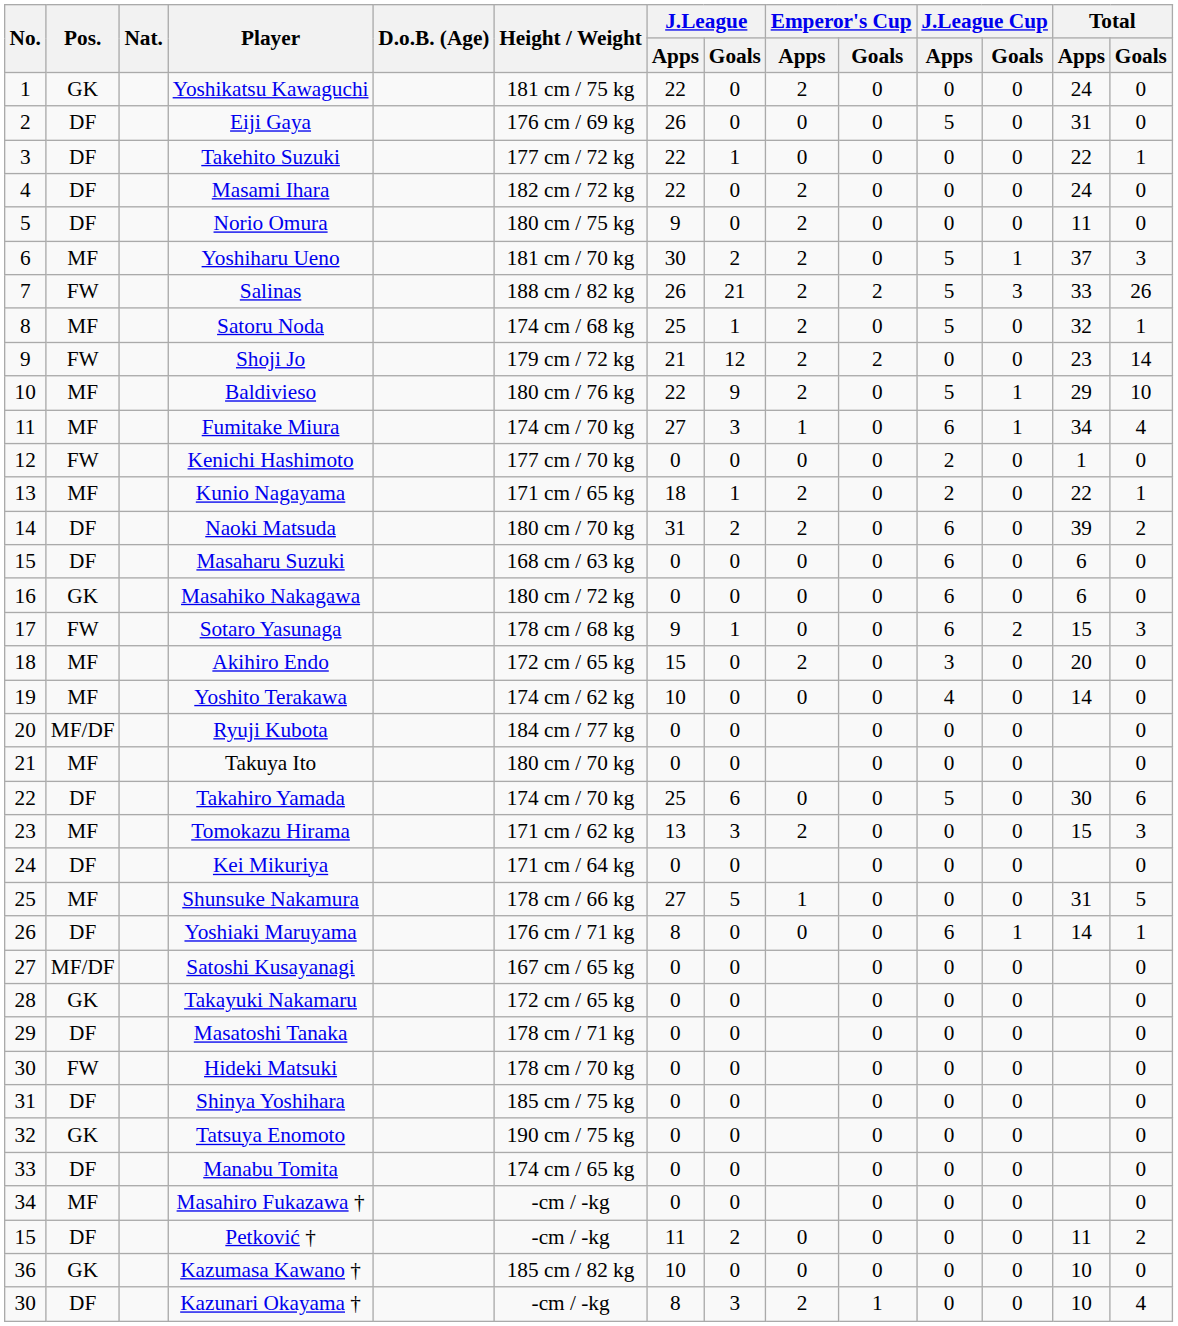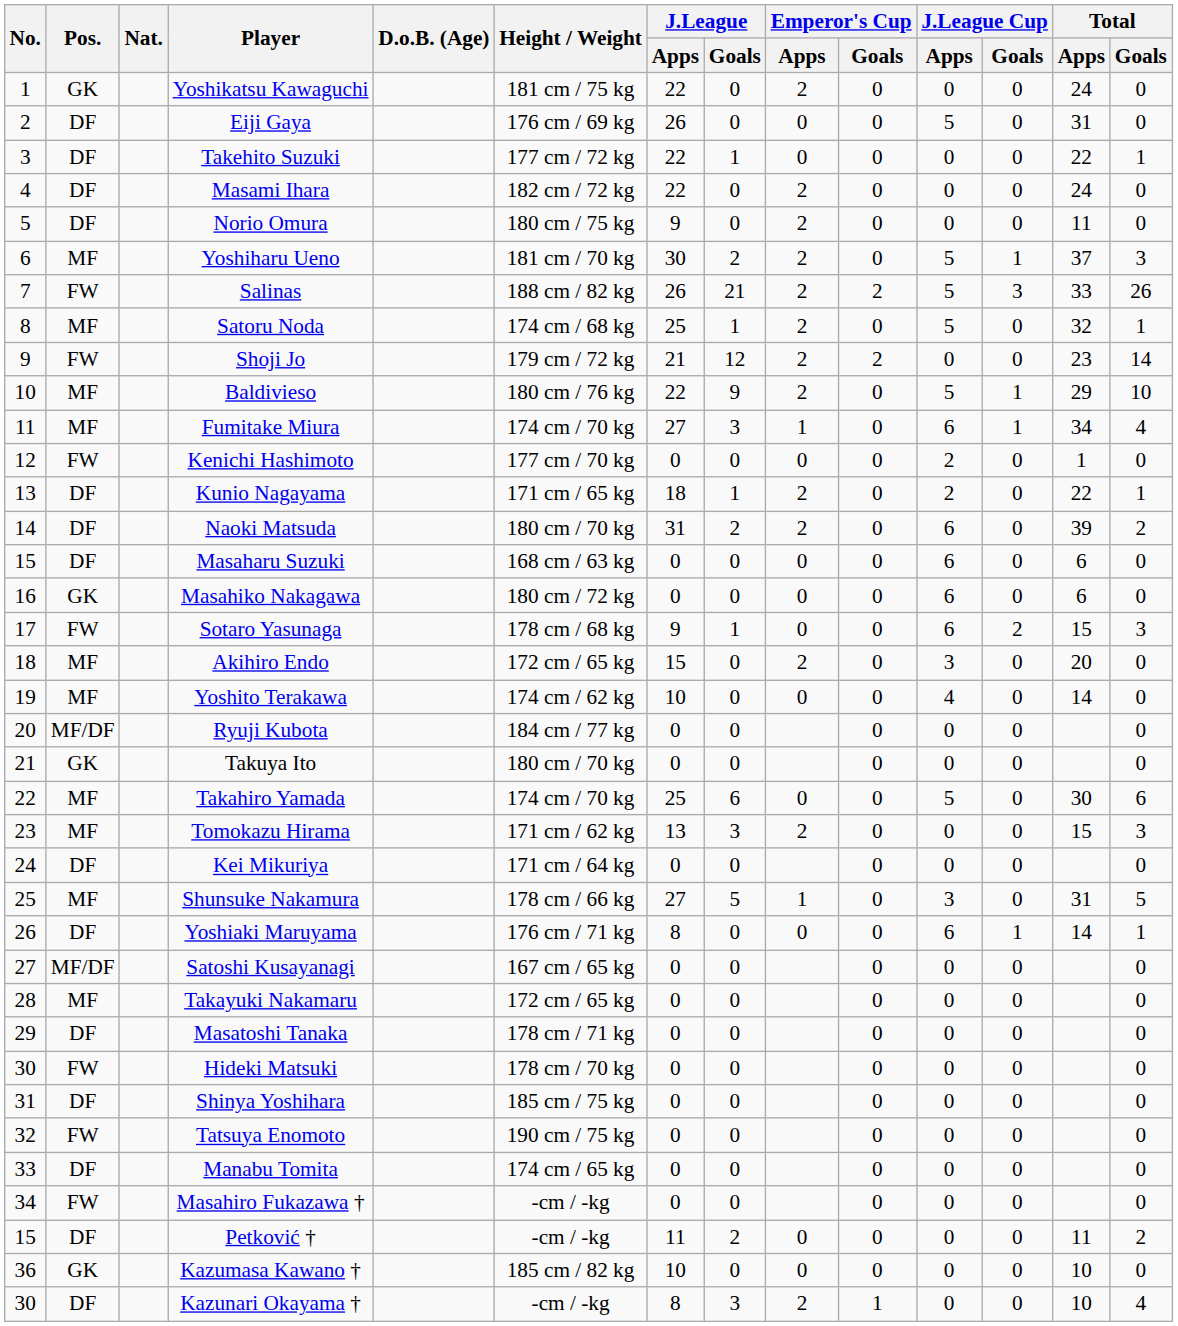Kunio Nagayama | Pos.: MF -> DF
Takuya Ito | Pos.: MF -> GK
Takahiro Yamada | Pos.: DF -> MF
Shunsuke Nakamura | J.League Cup / Apps: 0 -> 3
Takayuki Nakamaru | Pos.: GK -> MF
Tatsuya Enomoto | Pos.: GK -> FW
Masahiro Fukazawa † | Pos.: MF -> FW
